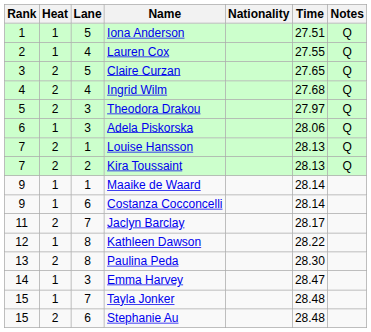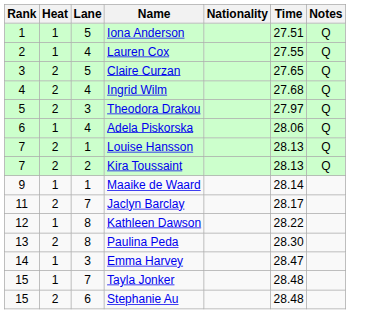Adela Piskorska | Lane: 3 -> 4
- row: 9 | 1 | 6 | Costanza Cocconcelli | 28.14
